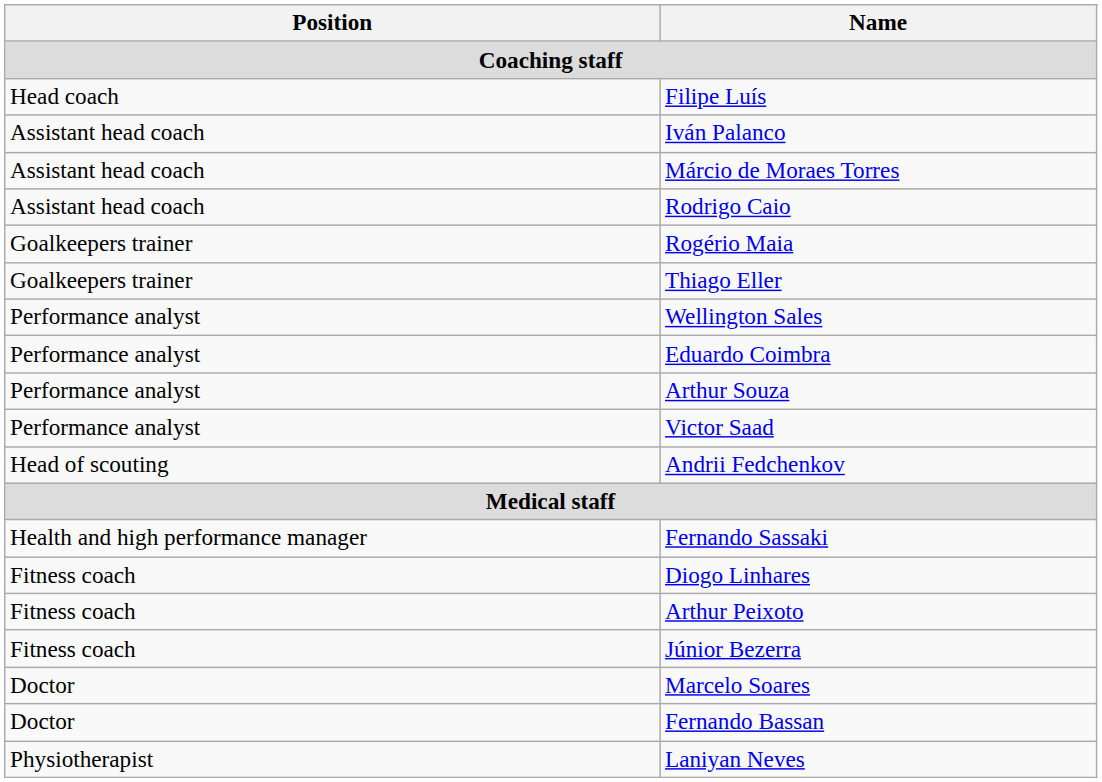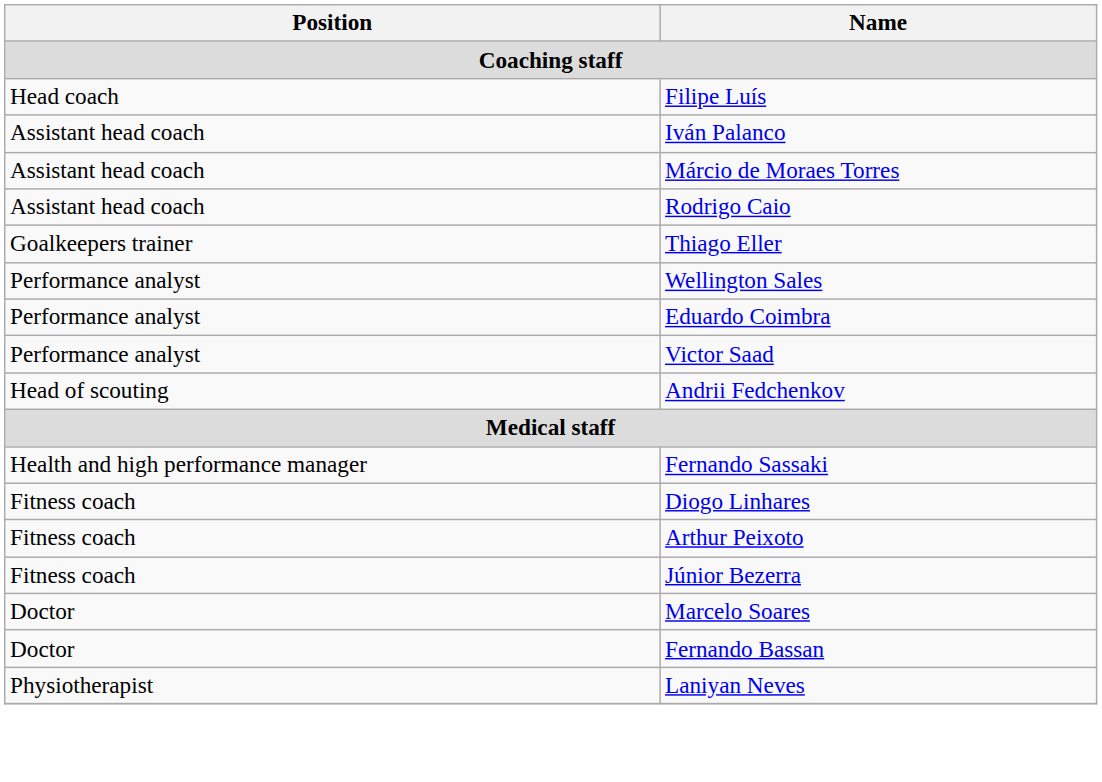- row: Goalkeepers trainer | Rogério Maia
- row: Performance analyst | Arthur Souza
